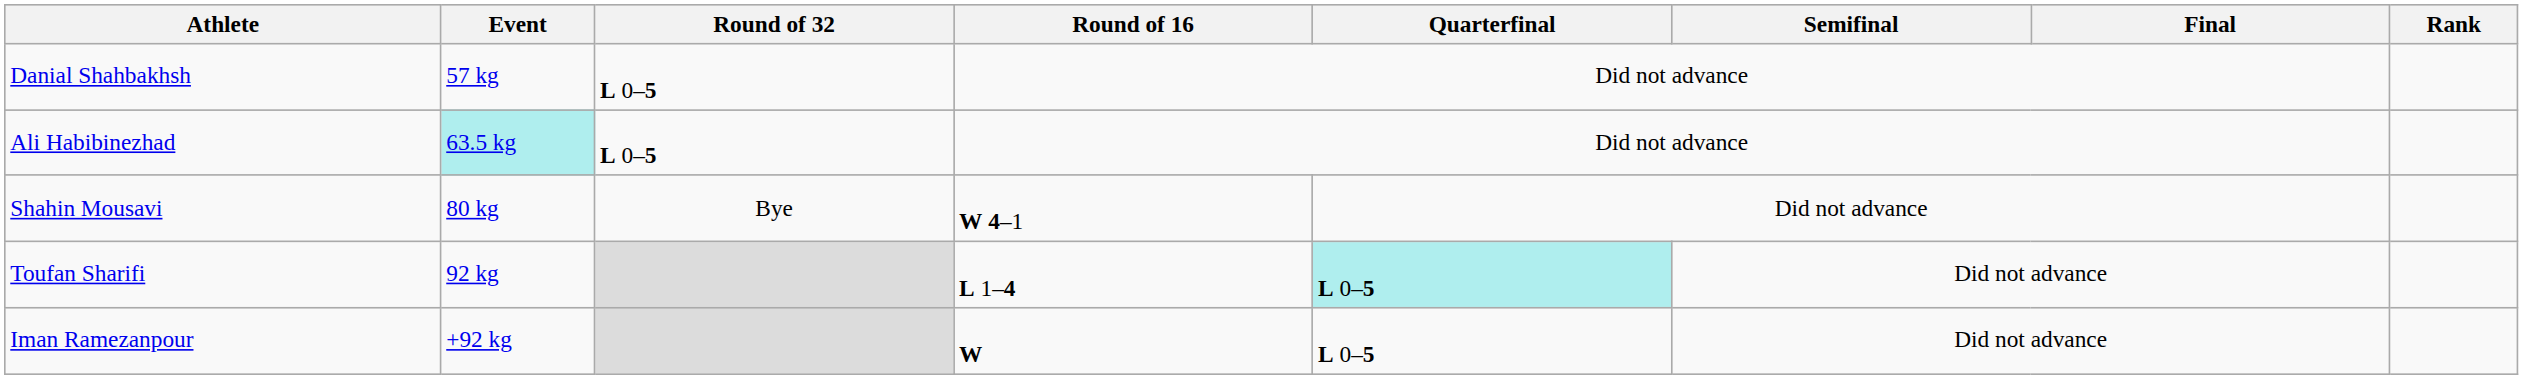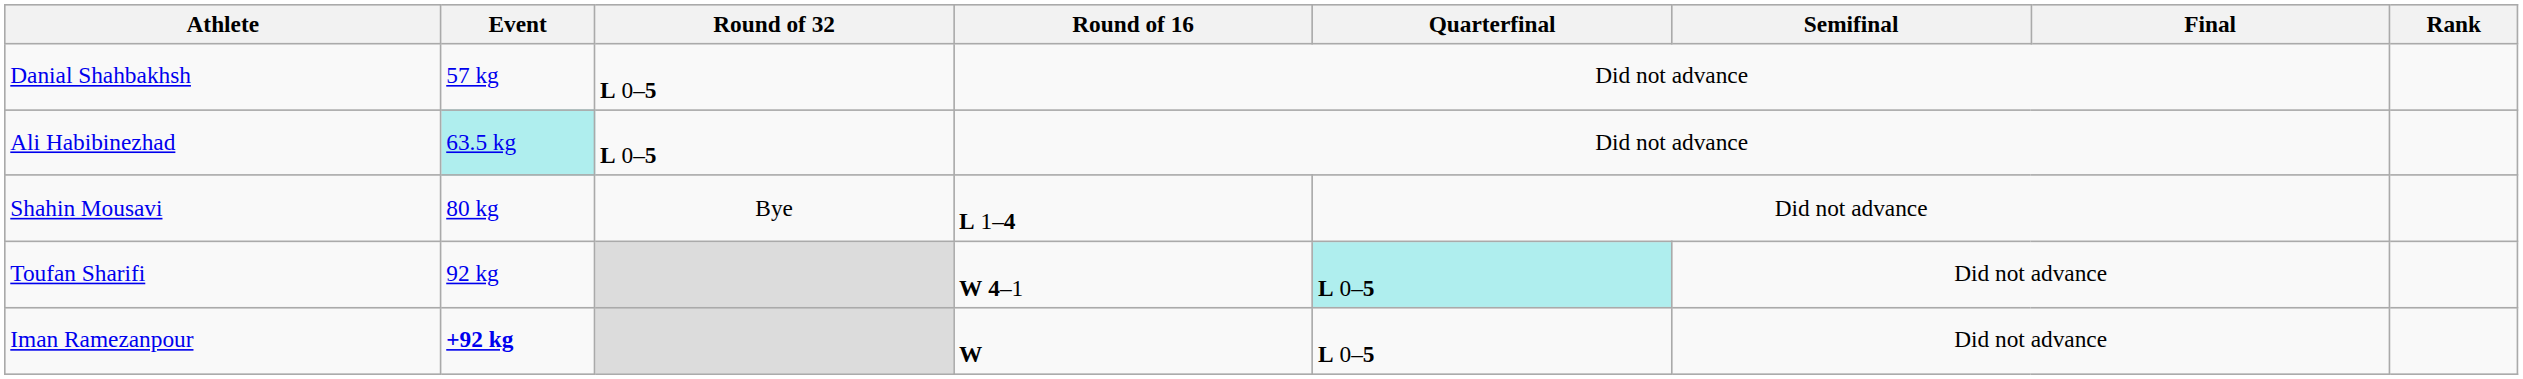Shahin Mousavi | Round of 16: W 4–1 -> L 1–4
Toufan Sharifi | Round of 16: L 1–4 -> W 4–1
Iman Ramezanpour | Event: normal -> bold
